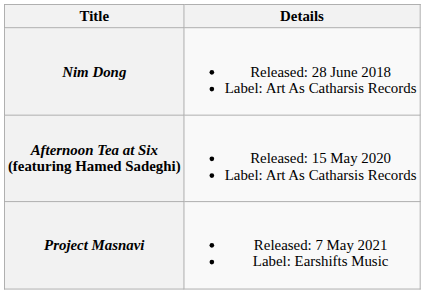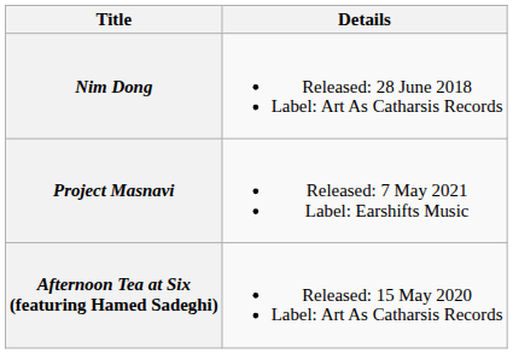rows swapped: Afternoon Tea at Six (featuring Hamed Sadeghi) <-> Project Masnavi
